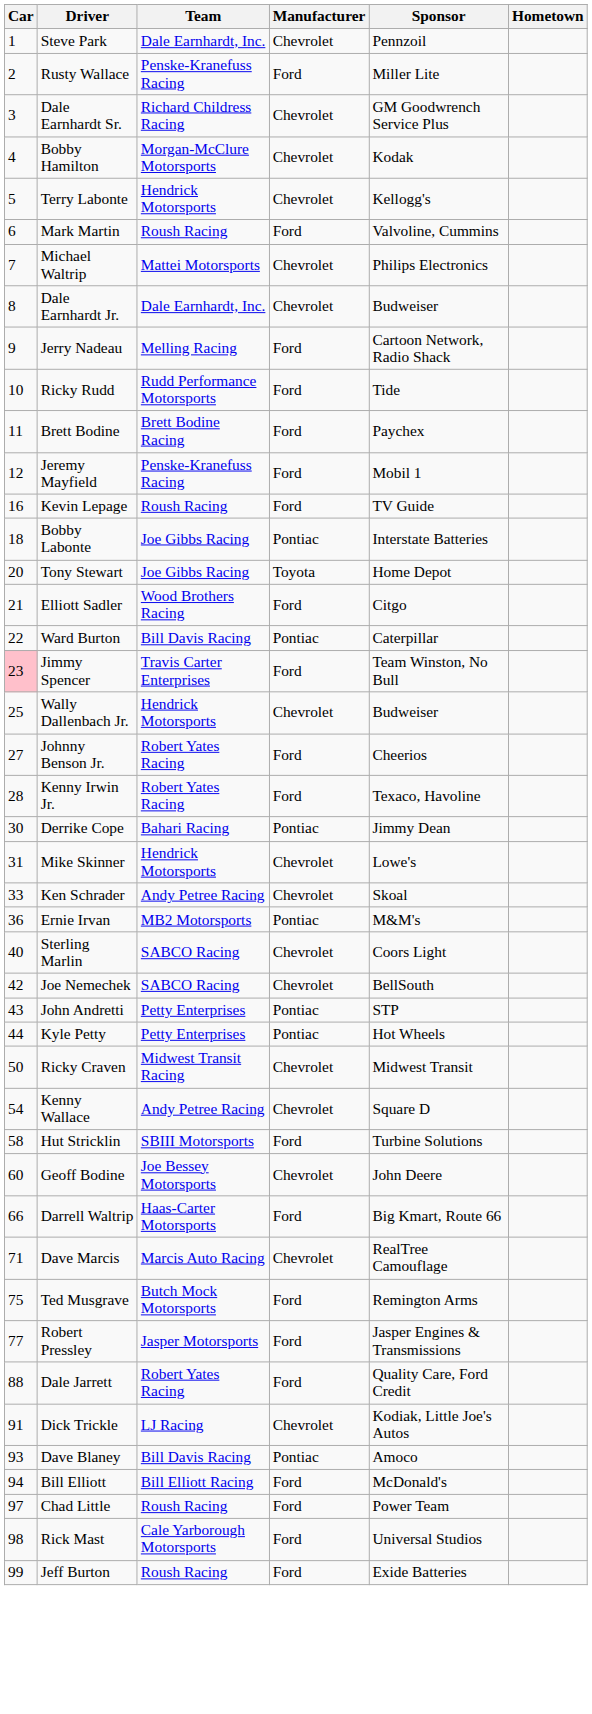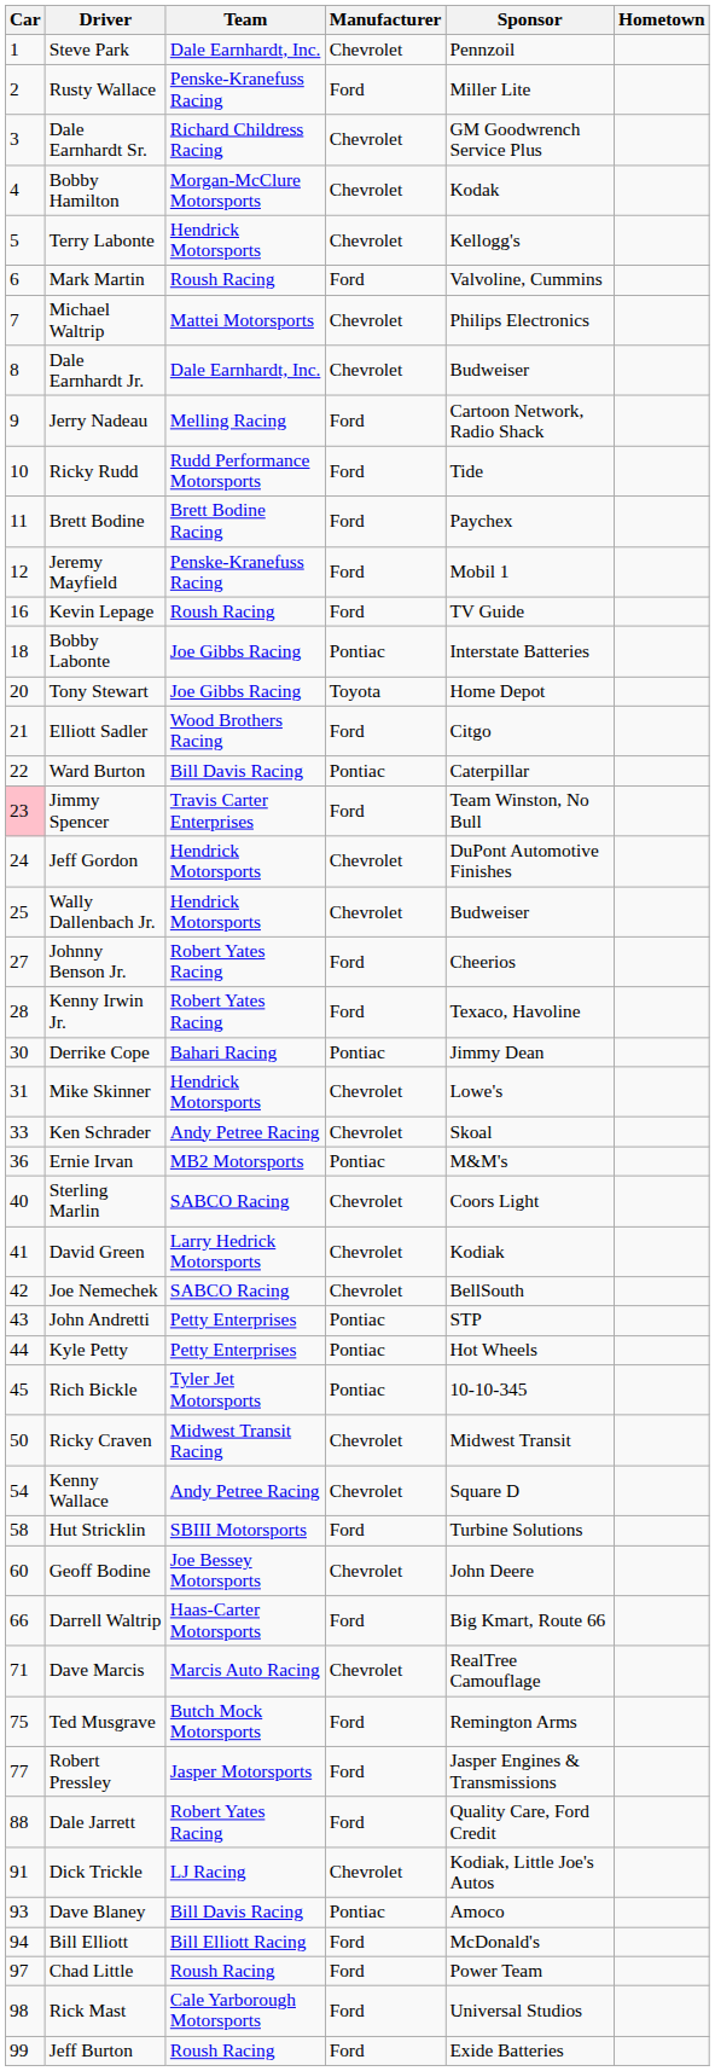+ row: 24 | Jeff Gordon | Hendrick Motorsports | Chevrolet | DuPont Automotive Finishes
+ row: 41 | David Green | Larry Hedrick Motorsports | Chevrolet | Kodiak
+ row: 45 | Rich Bickle | Tyler Jet Motorsports | Pontiac | 10-10-345
